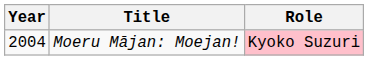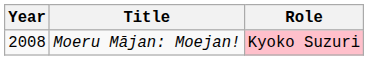Moeru Mājan: Moejan! | Year: 2004 -> 2008
